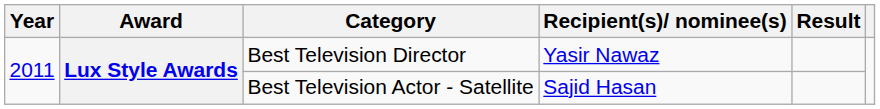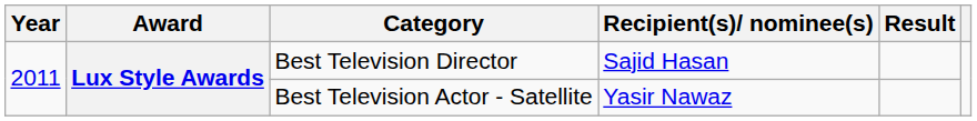Best Television Director | Recipient(s)/ nominee(s): Yasir Nawaz -> Sajid Hasan
Best Television Actor - Satellite | Recipient(s)/ nominee(s): Sajid Hasan -> Yasir Nawaz
